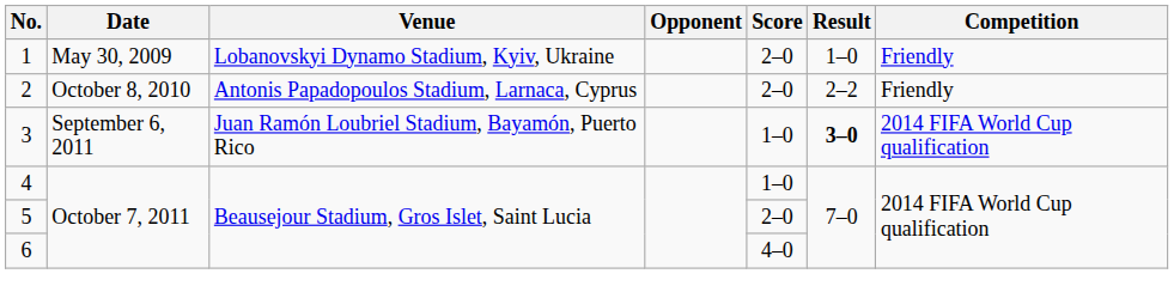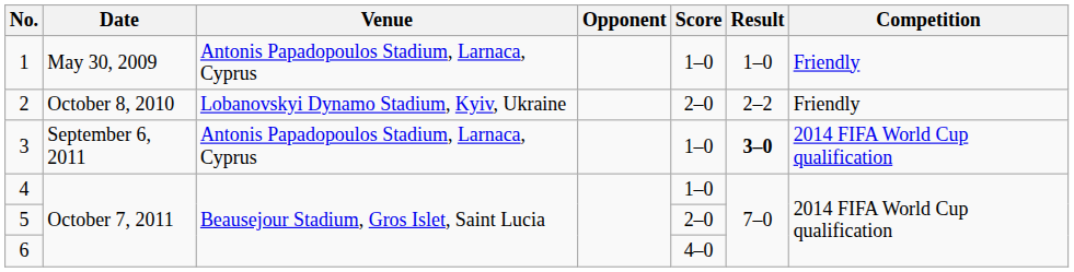1 | Venue: Lobanovskyi Dynamo Stadium, Kyiv, Ukraine -> Antonis Papadopoulos Stadium, Larnaca, Cyprus
1 | Score: 2–0 -> 1–0
2 | Venue: Antonis Papadopoulos Stadium, Larnaca, Cyprus -> Lobanovskyi Dynamo Stadium, Kyiv, Ukraine
3 | Venue: Juan Ramón Loubriel Stadium, Bayamón, Puerto Rico -> Antonis Papadopoulos Stadium, Larnaca, Cyprus
